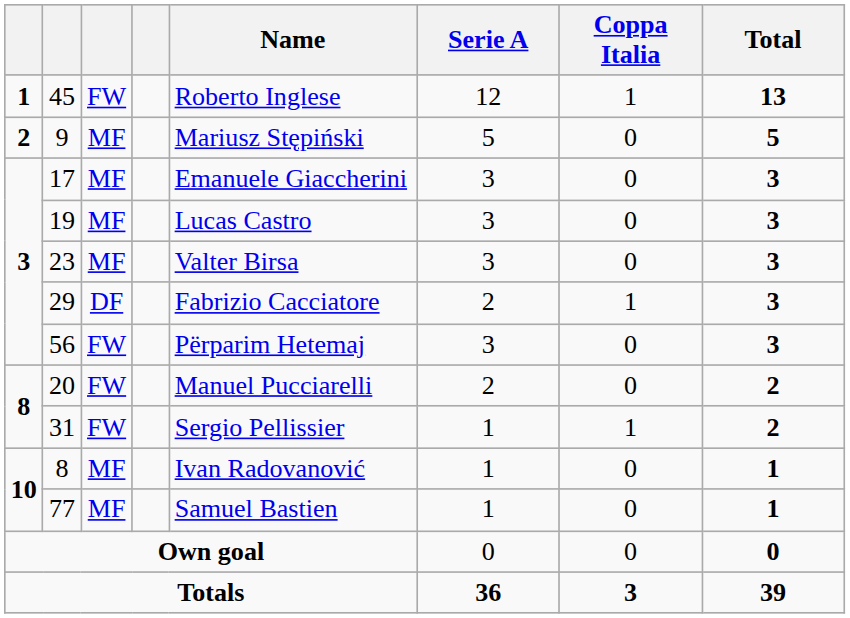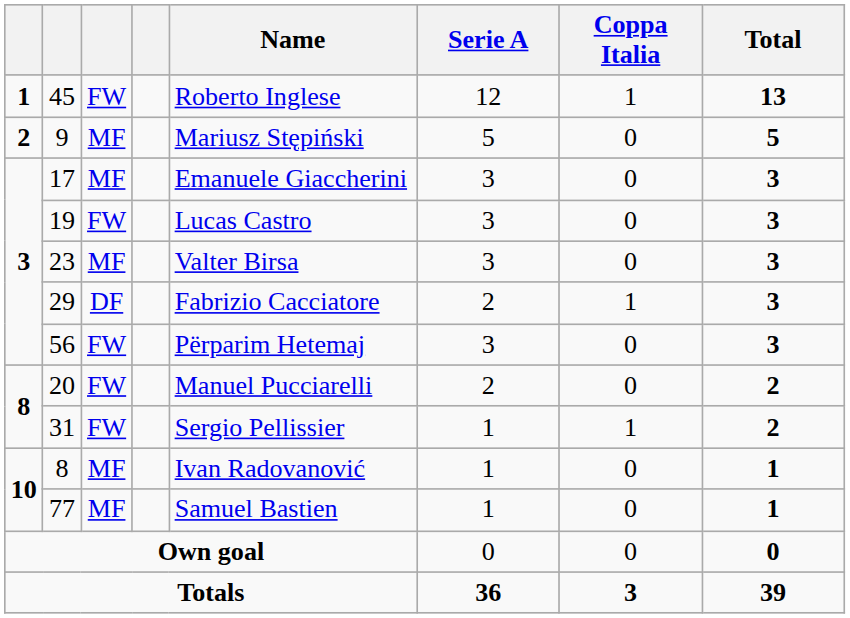19 | column 3: MF -> FW
